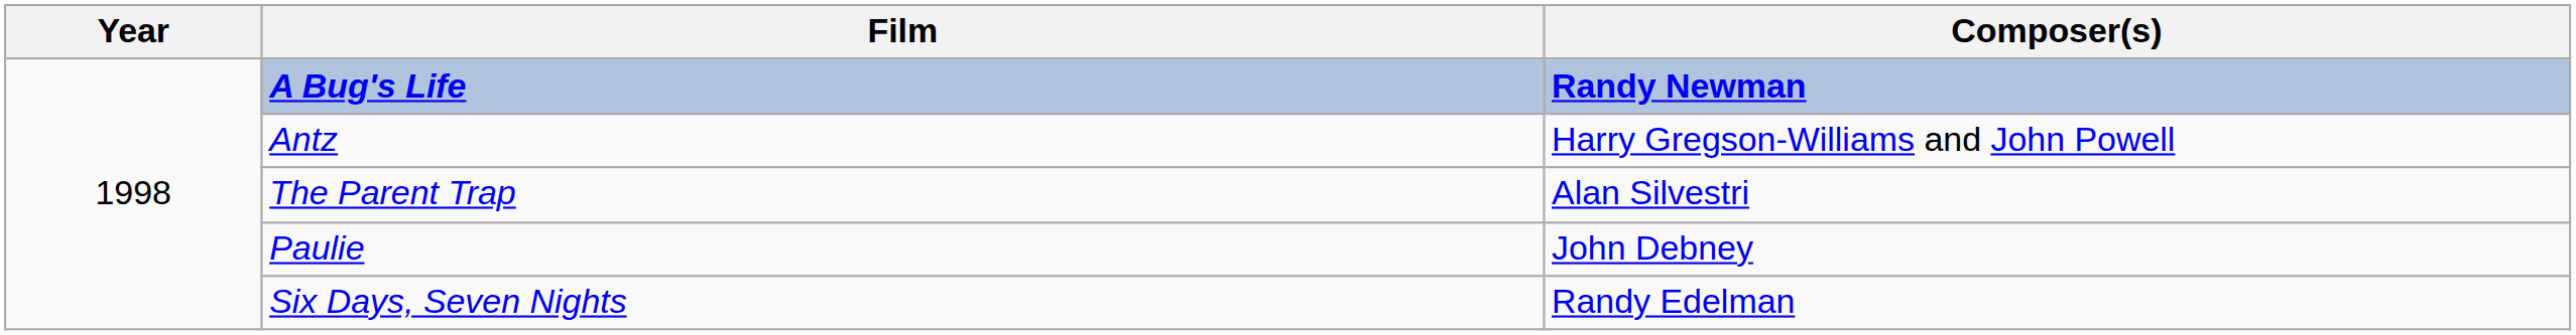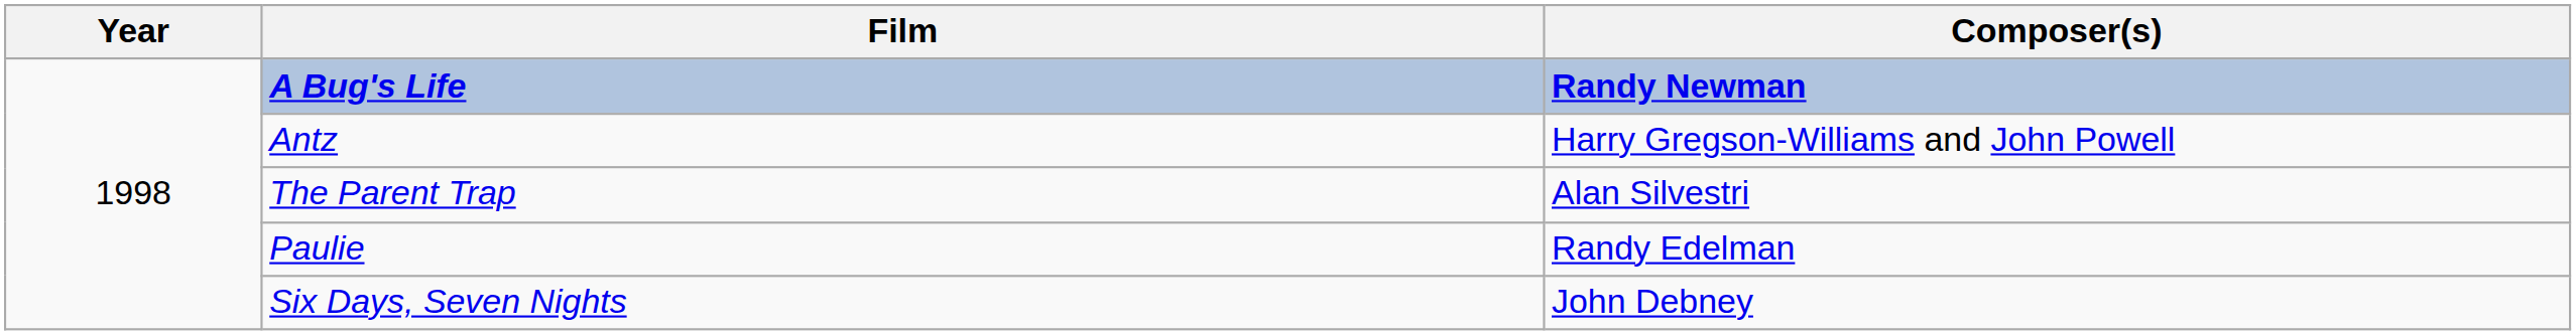Paulie | Composer(s): John Debney -> Randy Edelman
Six Days, Seven Nights | Composer(s): Randy Edelman -> John Debney
